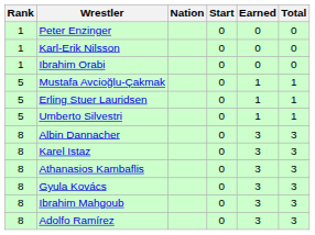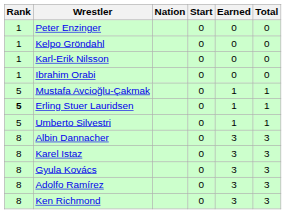+ row: 1 | Kelpo Gröndahl | 0 | 0 | 0
Erling Stuer Lauridsen | Rank: normal -> bold
- row: 8 | Athanasios Kambaflis | 0 | 3 | 3
- row: 8 | Ibrahim Mahgoub | 0 | 3 | 3
+ row: 8 | Ken Richmond | 0 | 3 | 3
